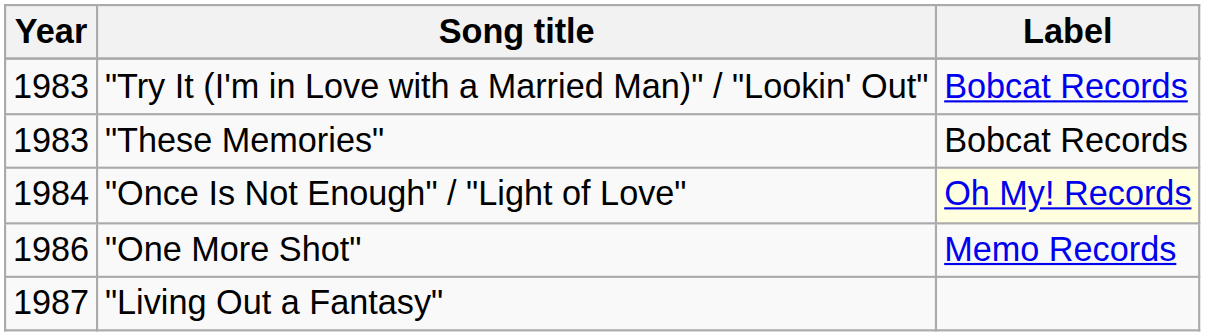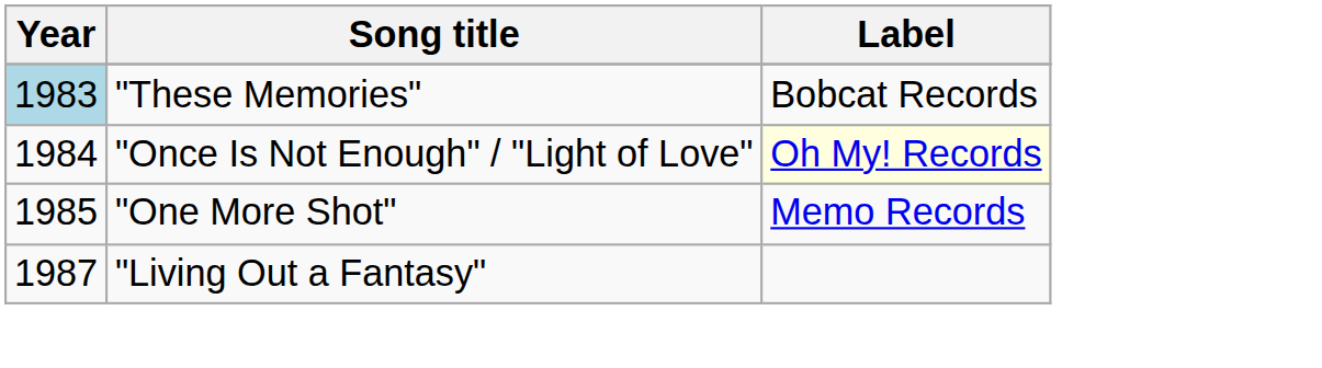- row: 1983 | "Try It (I'm in Love with a Married Man)" / "Lookin' Out" | Bobcat Records
"These Memories" | Year: no background -> lightblue background
"One More Shot" | Year: 1986 -> 1985
